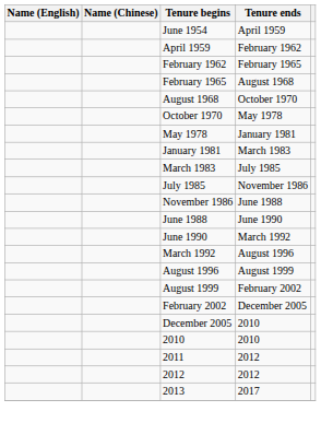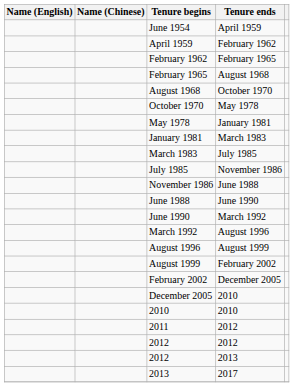+ row: 2012 | 2013
